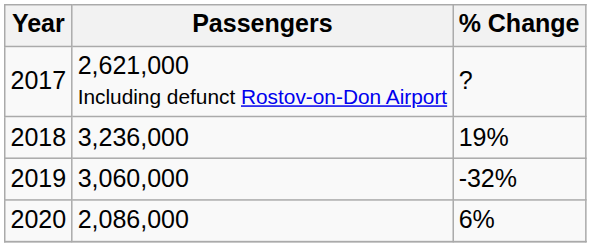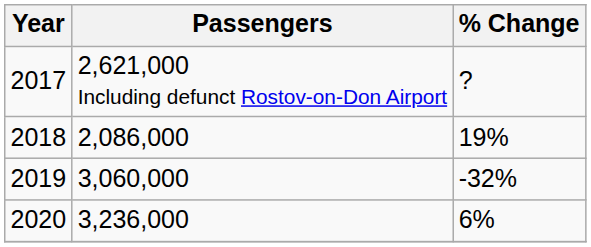2018 | Passengers: 3,236,000 -> 2,086,000
2020 | Passengers: 2,086,000 -> 3,236,000
